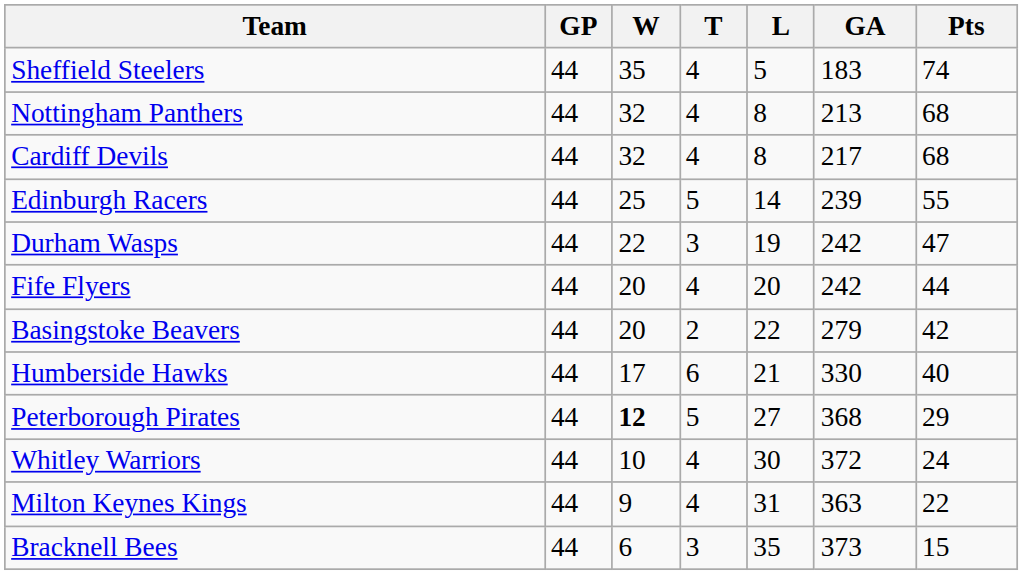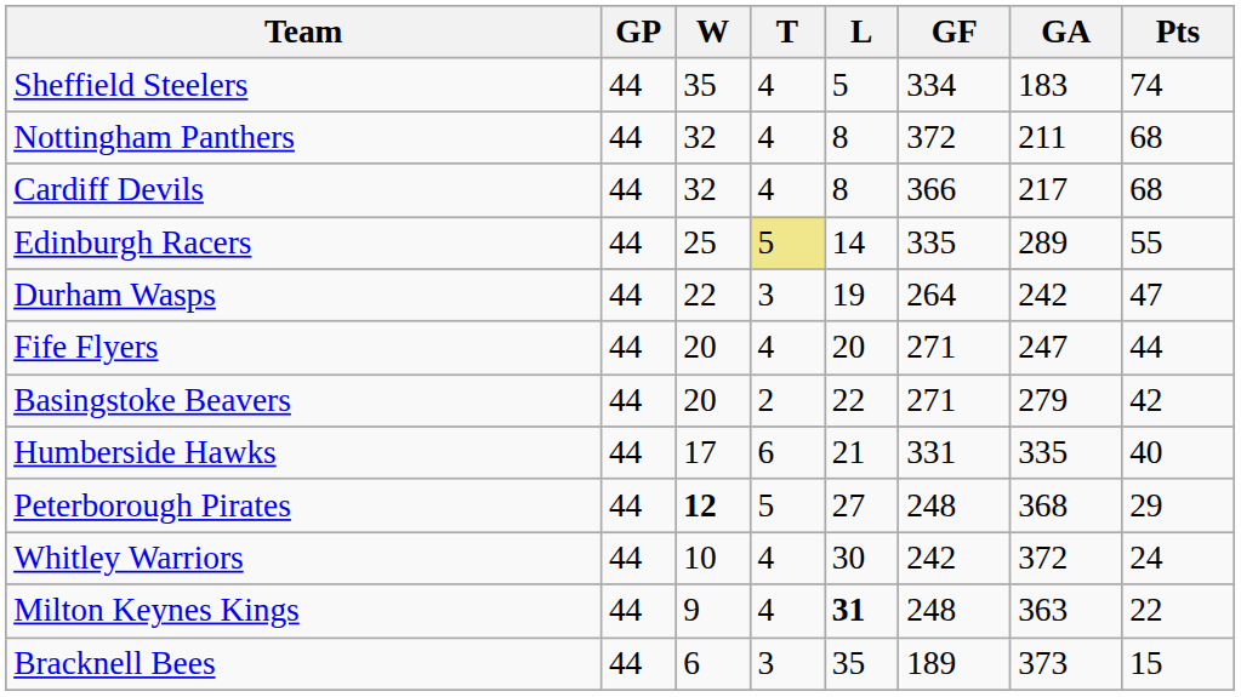+ column: GF | 334 | 372 | 366 | 335 | 264 | 271 | 271 | 331 | 248 | 242 | 248 | 189
Nottingham Panthers | GA: 213 -> 211
Edinburgh Racers | T: no background -> khaki background
Edinburgh Racers | GA: 239 -> 289
Fife Flyers | GA: 242 -> 247
Humberside Hawks | GA: 330 -> 335
Milton Keynes Kings | L: normal -> bold
